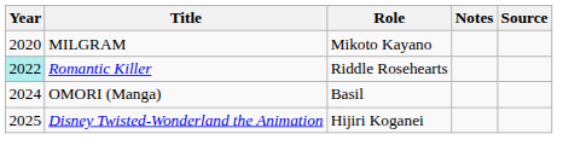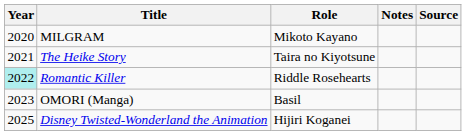+ row: 2021 | The Heike Story | Taira no Kiyotsune
OMORI (Manga) | Year: 2024 -> 2023
